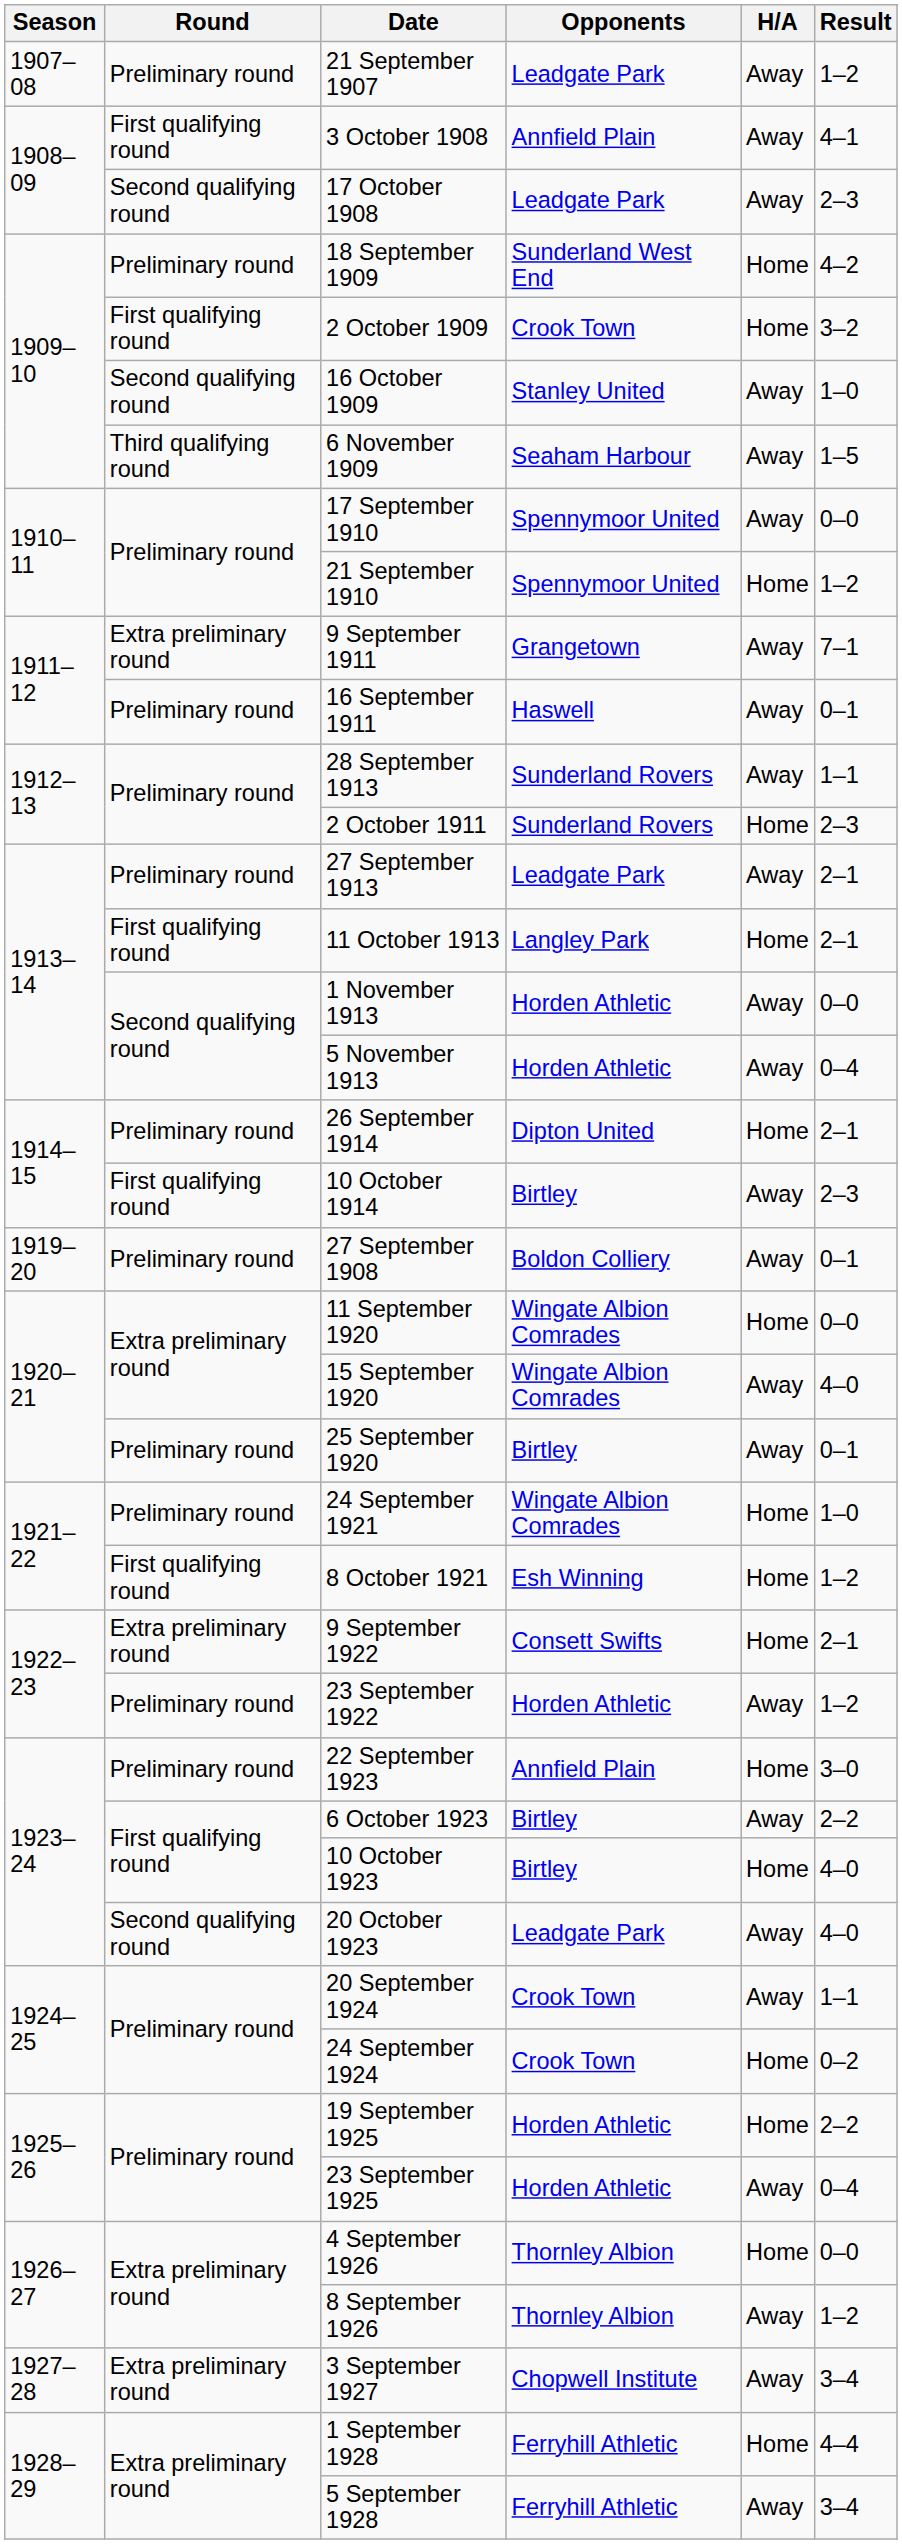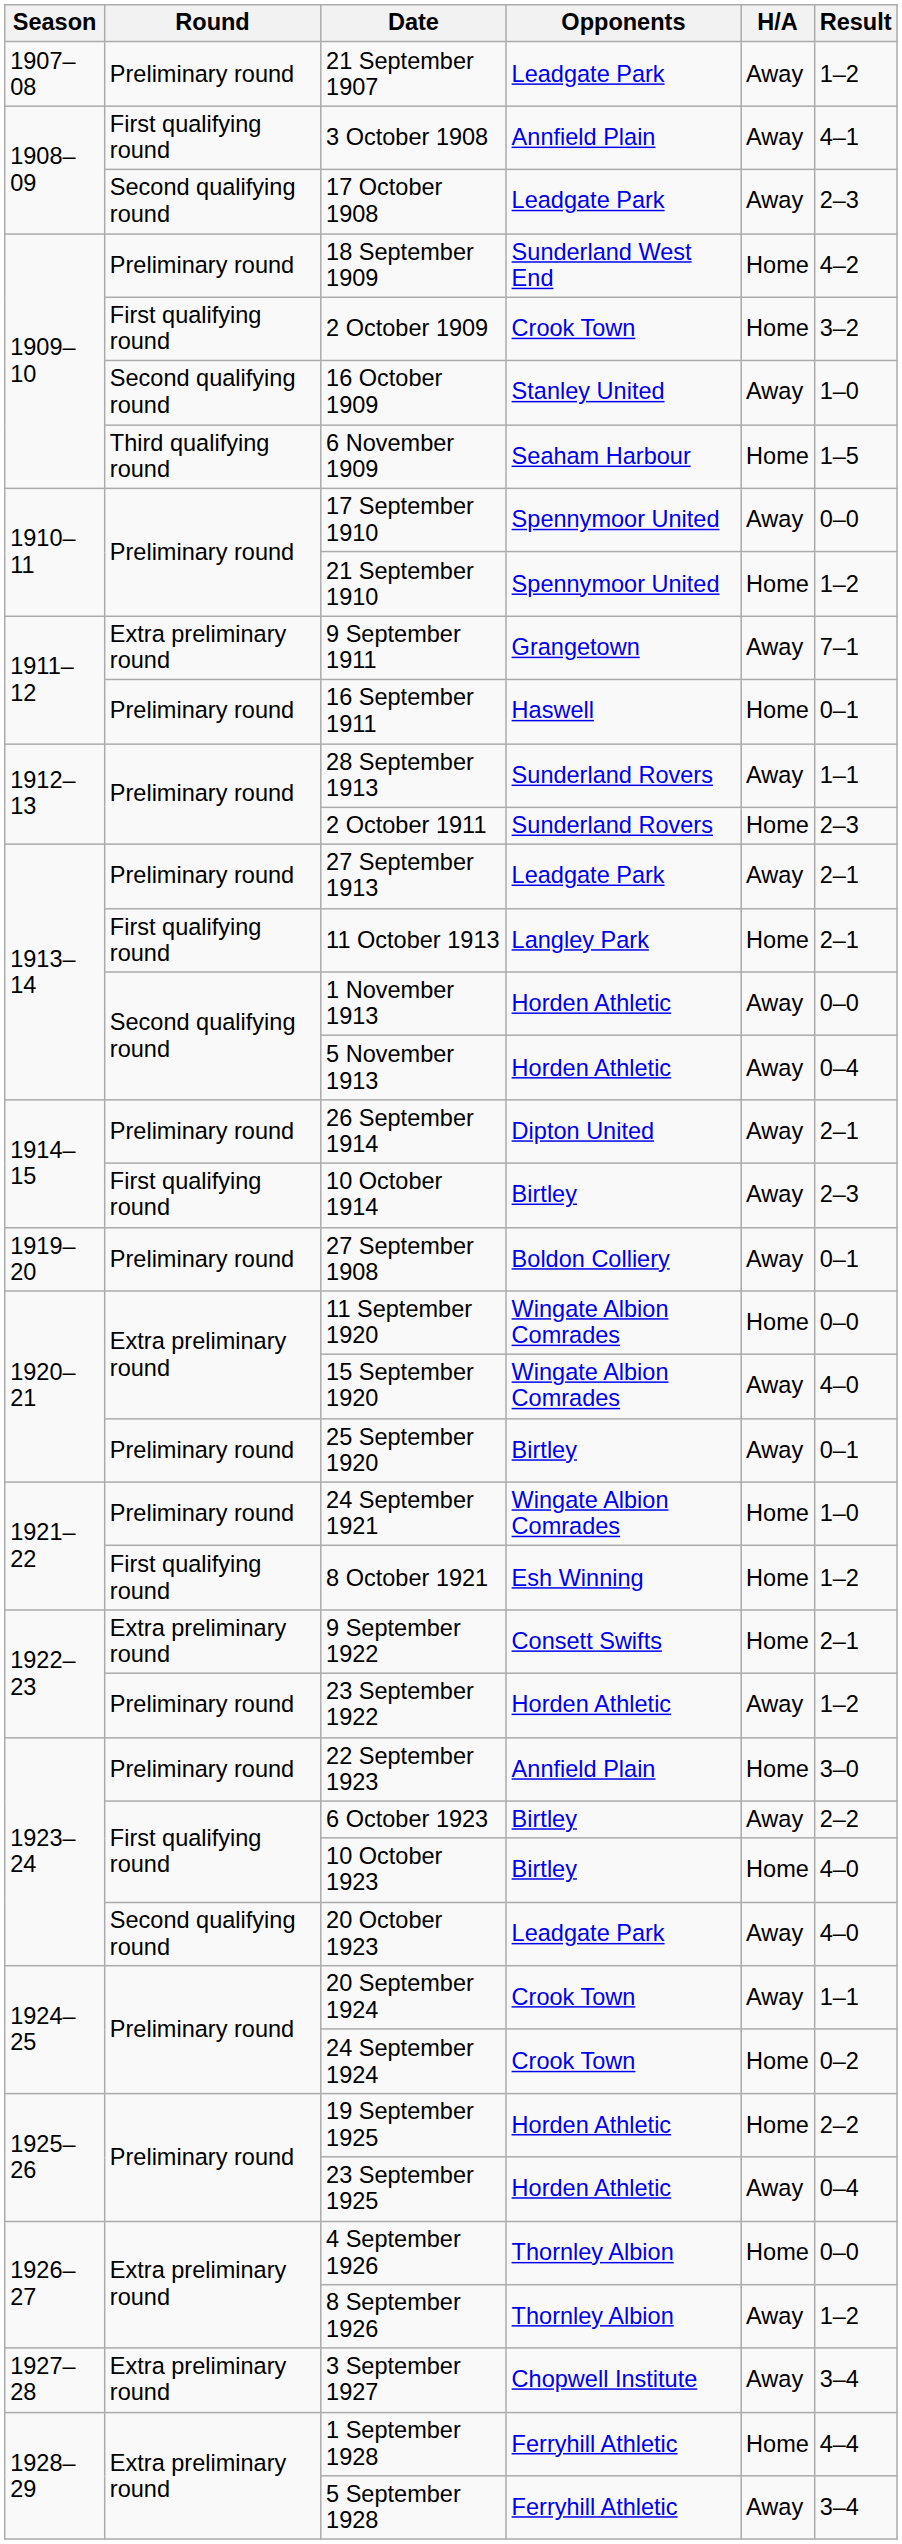6 November 1909 | H/A: Away -> Home
16 September 1911 | H/A: Away -> Home
26 September 1914 | H/A: Home -> Away
